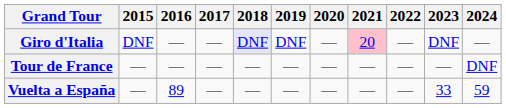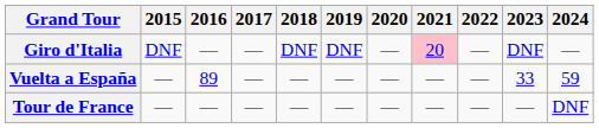Giro d'Italia | 2018: lavender background -> no background
rows swapped: Tour de France <-> Vuelta a España
